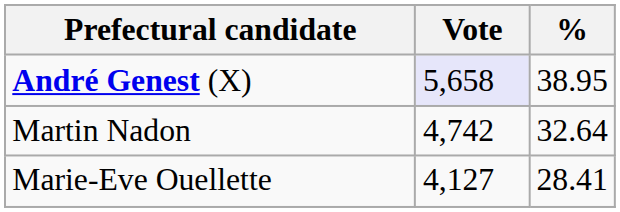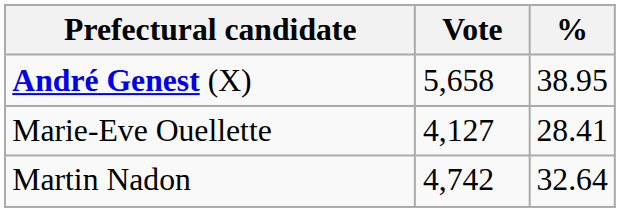André Genest (X) | Vote: lavender background -> no background
rows swapped: Martin Nadon <-> Marie-Eve Ouellette
